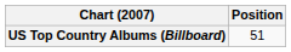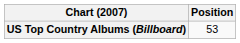US Top Country Albums (Billboard) | Position: 51 -> 53
